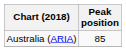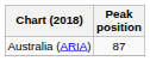Australia (ARIA) | Peak position: 85 -> 87
